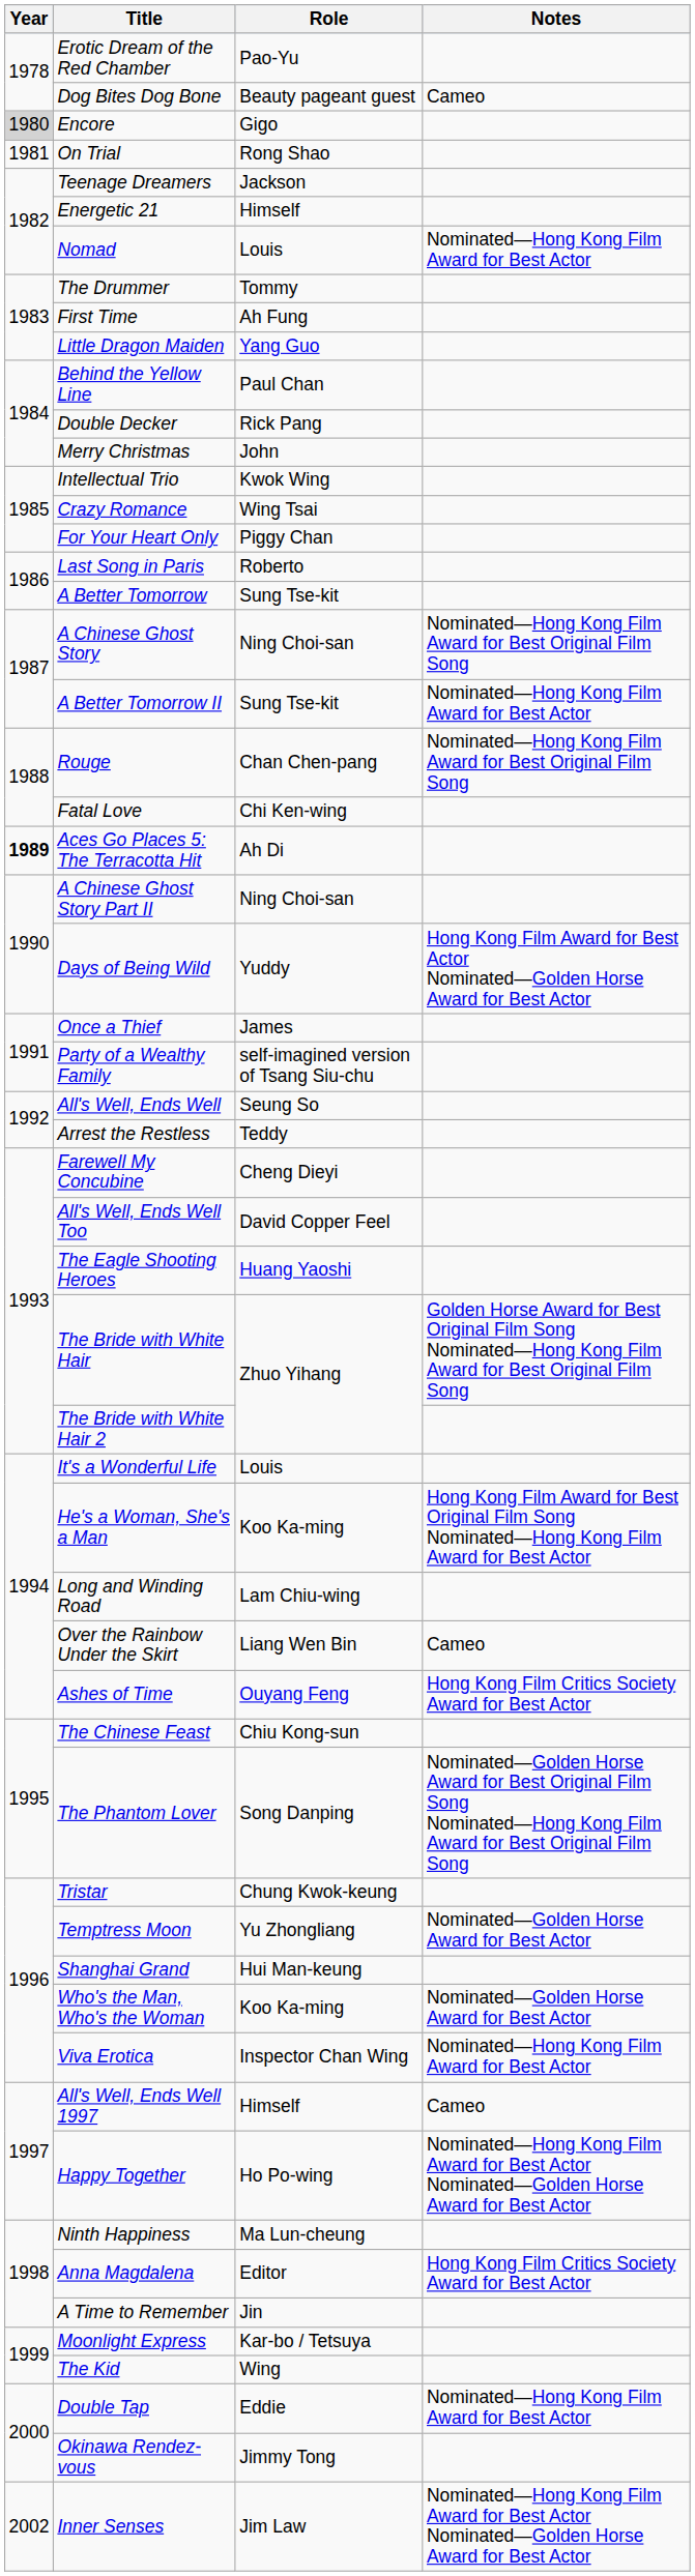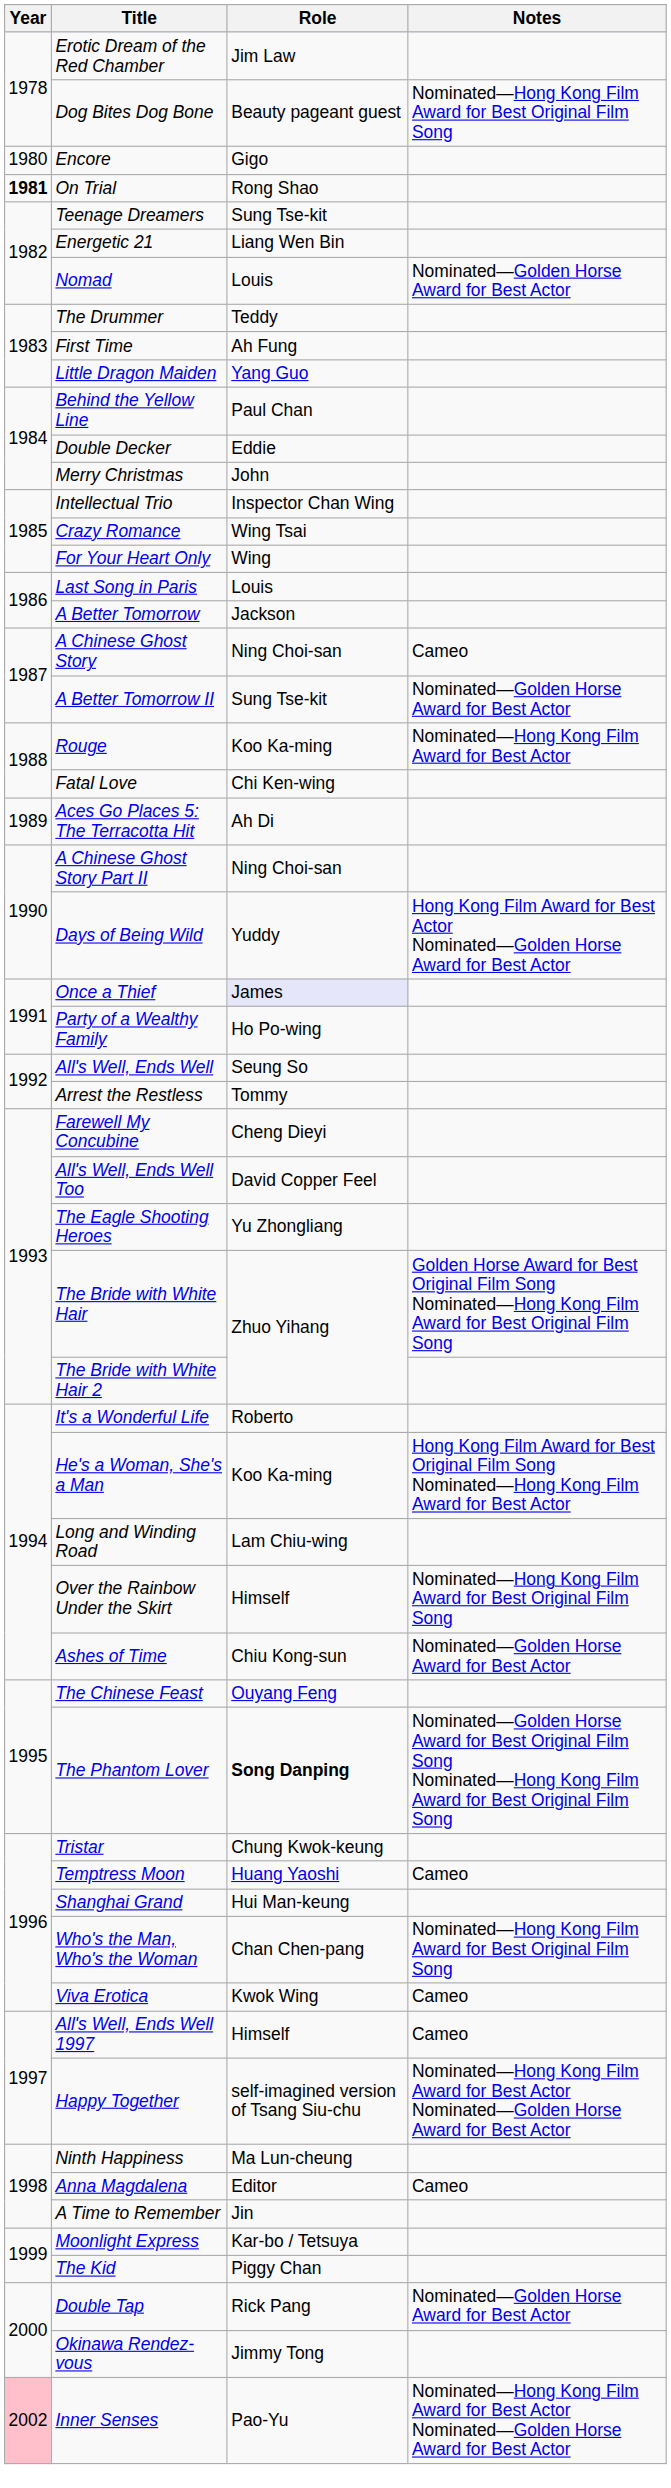Erotic Dream of the Red Chamber | Role: Pao-Yu -> Jim Law
Dog Bites Dog Bone | Notes: Cameo -> Nominated—Hong Kong Film Award for Best Original Film Song
Encore | Year: lightgrey background -> no background
On Trial | Year: normal -> bold
Teenage Dreamers | Role: Jackson -> Sung Tse-kit
Energetic 21 | Role: Himself -> Liang Wen Bin
Nomad | Notes: Nominated—Hong Kong Film Award for Best Actor -> Nominated—Golden Horse Award for Best Actor
The Drummer | Role: Tommy -> Teddy
Double Decker | Role: Rick Pang -> Eddie
Intellectual Trio | Role: Kwok Wing -> Inspector Chan Wing
For Your Heart Only | Role: Piggy Chan -> Wing
Last Song in Paris | Role: Roberto -> Louis
A Better Tomorrow | Role: Sung Tse-kit -> Jackson
A Chinese Ghost Story | Notes: Nominated—Hong Kong Film Award for Best Original Film Song -> Cameo
A Better Tomorrow II | Notes: Nominated—Hong Kong Film Award for Best Actor -> Nominated—Golden Horse Award for Best Actor
Rouge | Role: Chan Chen-pang -> Koo Ka-ming
Rouge | Notes: Nominated—Hong Kong Film Award for Best Original Film Song -> Nominated—Hong Kong Film Award for Best Actor
Aces Go Places 5: The Terracotta Hit | Year: bold -> normal
Once a Thief | Role: no background -> lavender background
Party of a Wealthy Family | Role: self-imagined version of Tsang Siu-chu -> Ho Po-wing
Arrest the Restless | Role: Teddy -> Tommy
The Eagle Shooting Heroes | Role: Huang Yaoshi -> Yu Zhongliang
It's a Wonderful Life | Role: Louis -> Roberto
Over the Rainbow Under the Skirt | Role: Liang Wen Bin -> Himself
Over the Rainbow Under the Skirt | Notes: Cameo -> Nominated—Hong Kong Film Award for Best Original Film Song
Ashes of Time | Role: Ouyang Feng -> Chiu Kong-sun
Ashes of Time | Notes: Hong Kong Film Critics Society Award for Best Actor -> Nominated—Golden Horse Award for Best Actor
The Chinese Feast | Role: Chiu Kong-sun -> Ouyang Feng
The Phantom Lover | Role: normal -> bold
Temptress Moon | Role: Yu Zhongliang -> Huang Yaoshi
Temptress Moon | Notes: Nominated—Golden Horse Award for Best Actor -> Cameo
Who's the Man, Who's the Woman | Role: Koo Ka-ming -> Chan Chen-pang
Who's the Man, Who's the Woman | Notes: Nominated—Golden Horse Award for Best Actor -> Nominated—Hong Kong Film Award for Best Original Film Song
Viva Erotica | Role: Inspector Chan Wing -> Kwok Wing
Viva Erotica | Notes: Nominated—Hong Kong Film Award for Best Actor -> Cameo
Happy Together | Role: Ho Po-wing -> self-imagined version of Tsang Siu-chu
Anna Magdalena | Notes: Hong Kong Film Critics Society Award for Best Actor -> Cameo
The Kid | Role: Wing -> Piggy Chan
Double Tap | Role: Eddie -> Rick Pang
Double Tap | Notes: Nominated—Hong Kong Film Award for Best Actor -> Nominated—Golden Horse Award for Best Actor
Inner Senses | Year: no background -> pink background
Inner Senses | Role: Jim Law -> Pao-Yu
